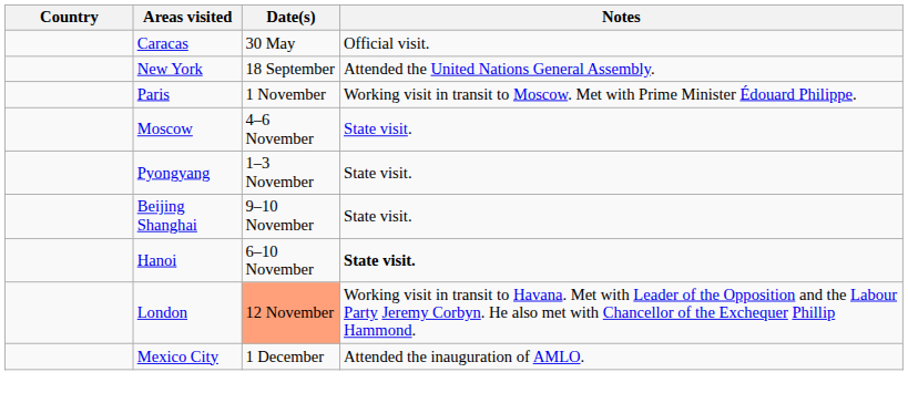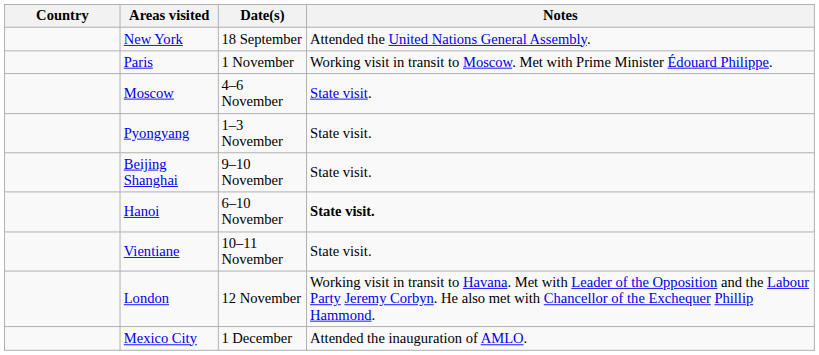- row: Caracas | 30 May | Official visit.
+ row: Vientiane | 10–11 November | State visit.
London | Date(s): lightsalmon background -> no background
